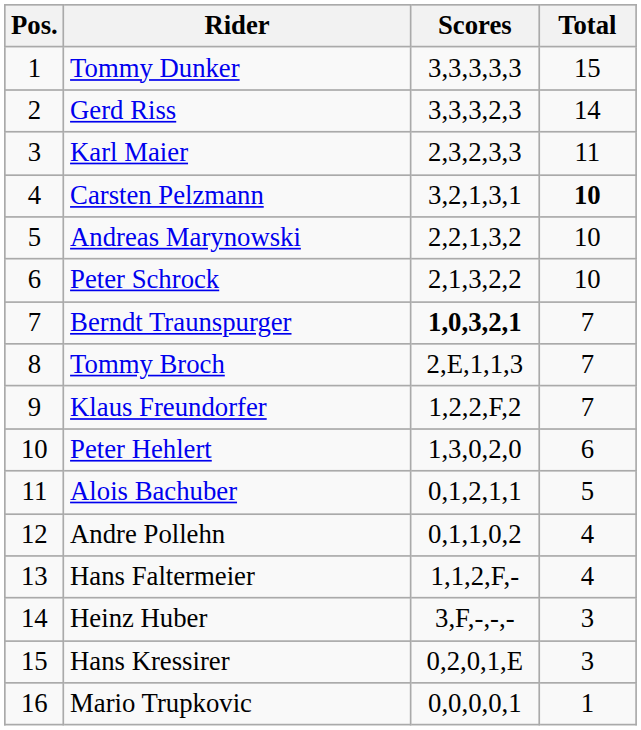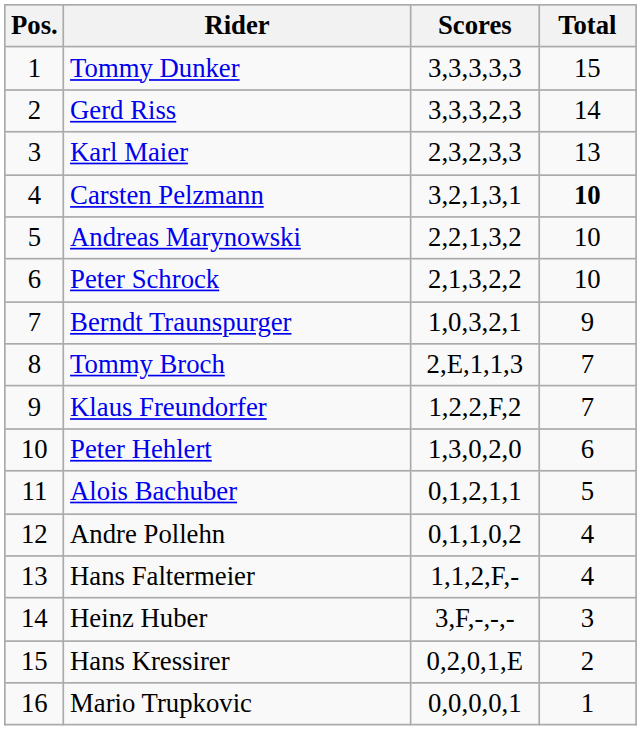Karl Maier | Total: 11 -> 13
Berndt Traunspurger | Scores: bold -> normal
Berndt Traunspurger | Total: 7 -> 9
Hans Kressirer | Total: 3 -> 2
